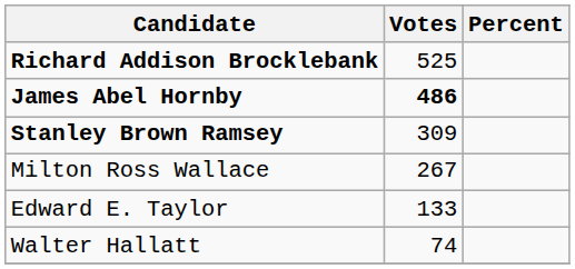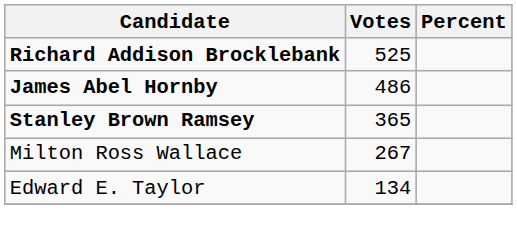James Abel Hornby | Votes: bold -> normal
Stanley Brown Ramsey | Votes: 309 -> 365
Edward E. Taylor | Votes: 133 -> 134
- row: Walter Hallatt | 74
